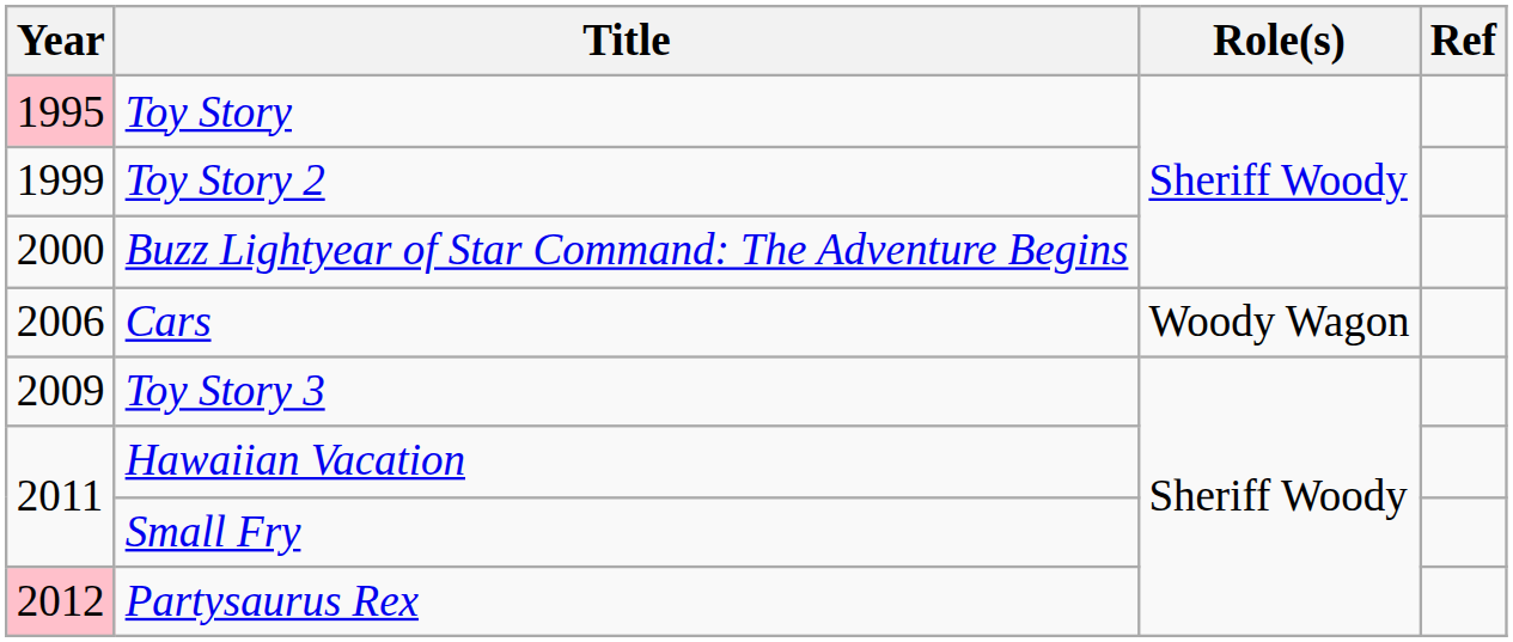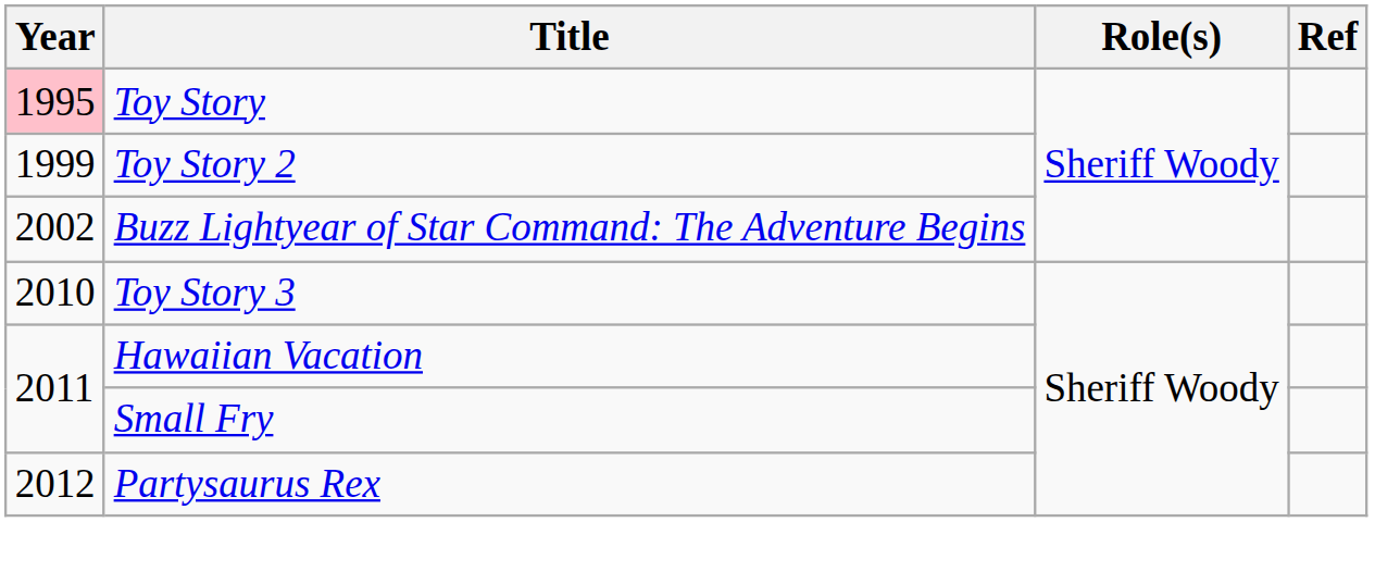Buzz Lightyear of Star Command: The Adventure Begins | Year: 2000 -> 2002
- row: 2006 | Cars | Woody Wagon
Toy Story 3 | Year: 2009 -> 2010
Partysaurus Rex | Year: pink background -> no background
